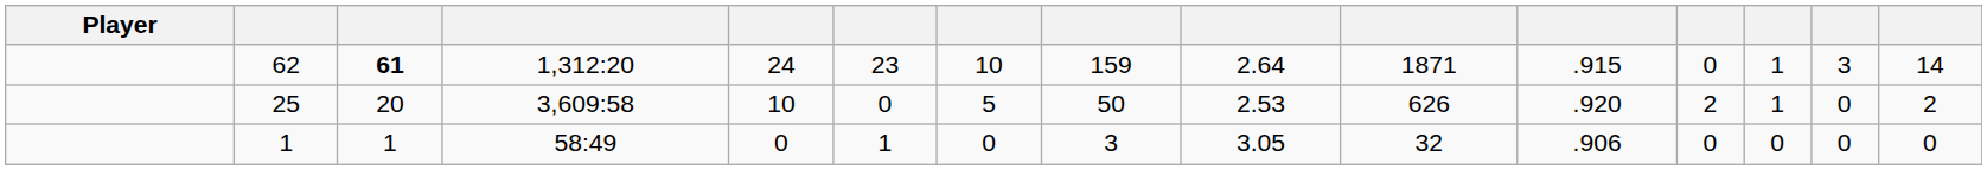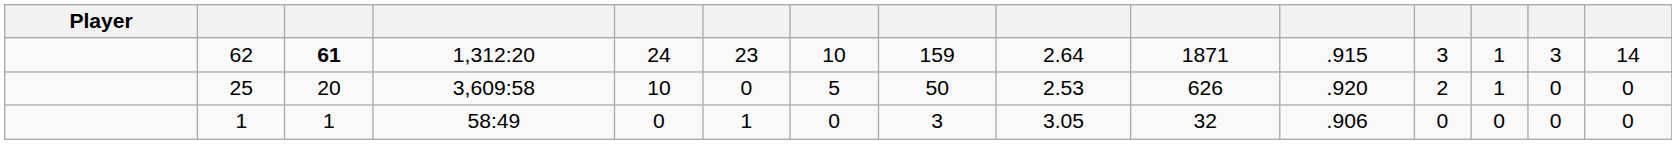62 | column 12: 0 -> 3
25 | column 15: 2 -> 0
